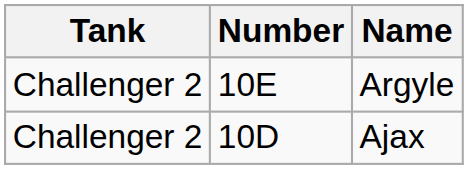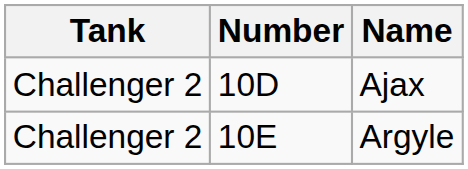rows swapped: Ajax <-> Argyle
